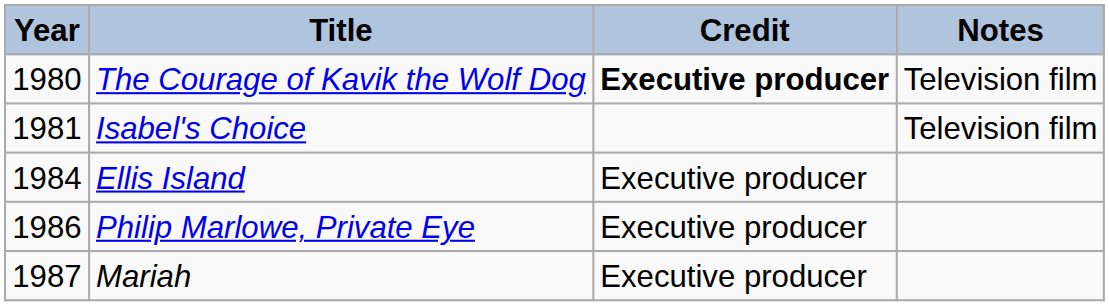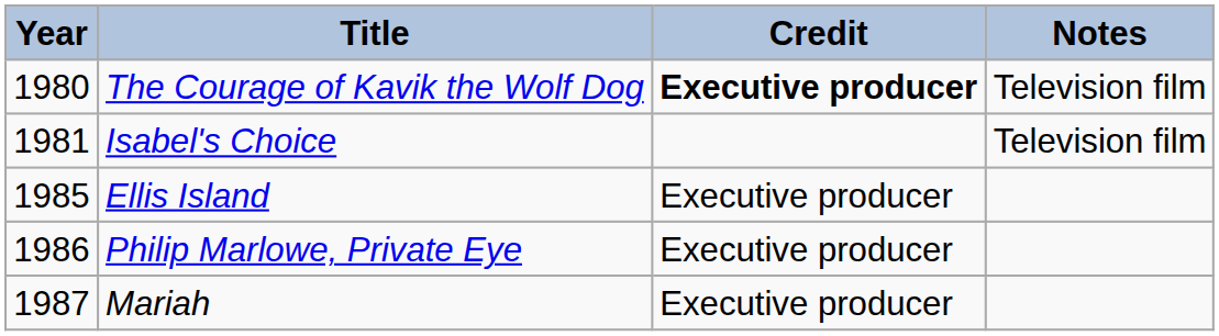Ellis Island | Year: 1984 -> 1985
